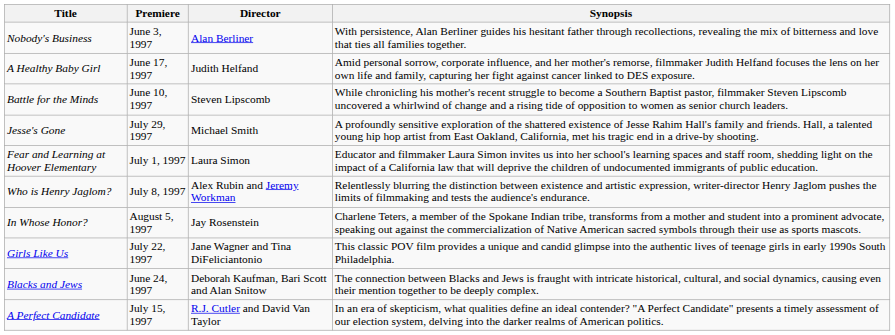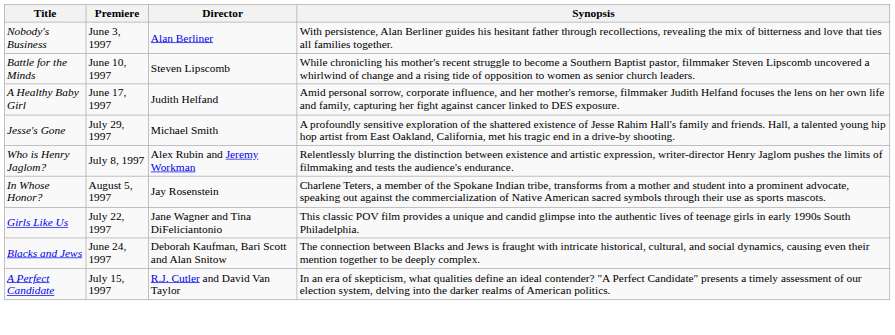rows swapped: Battle for the Minds <-> A Healthy Baby Girl
- row: Fear and Learning at Hoover Elementary | July 1, 1997 | Laura Simon | Educator and filmmaker Laura Simon invites us into her school's learning spaces and staff room, shedding light on the impact of a California law that will deprive the children of undocumented immigrants of public education.
